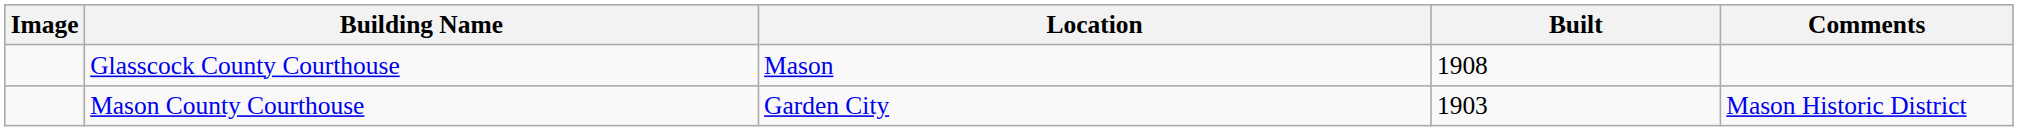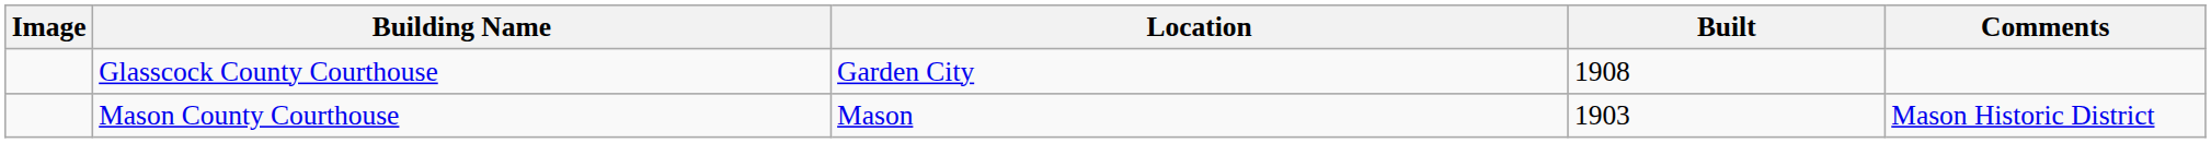Glasscock County Courthouse | Location: Mason -> Garden City
Mason County Courthouse | Location: Garden City -> Mason
